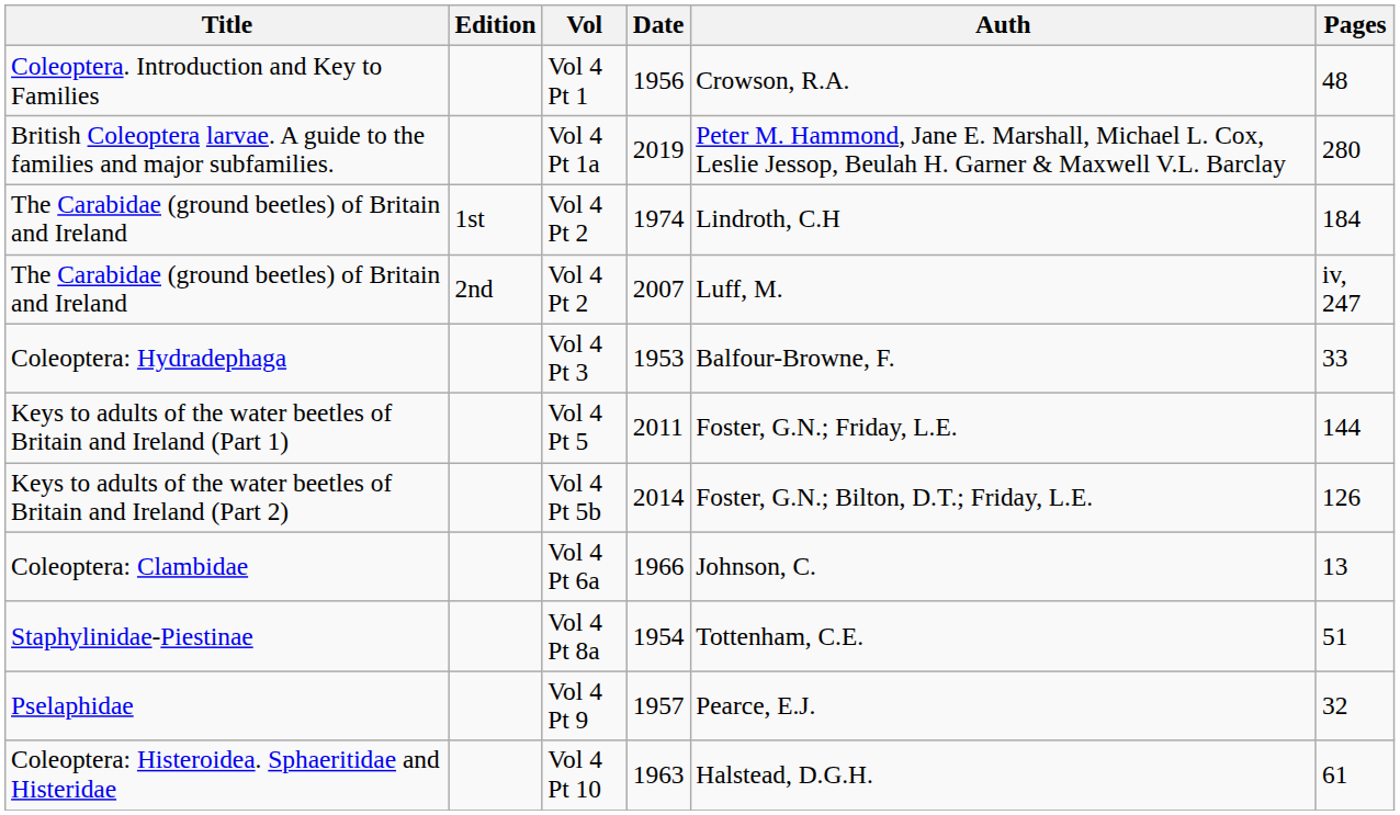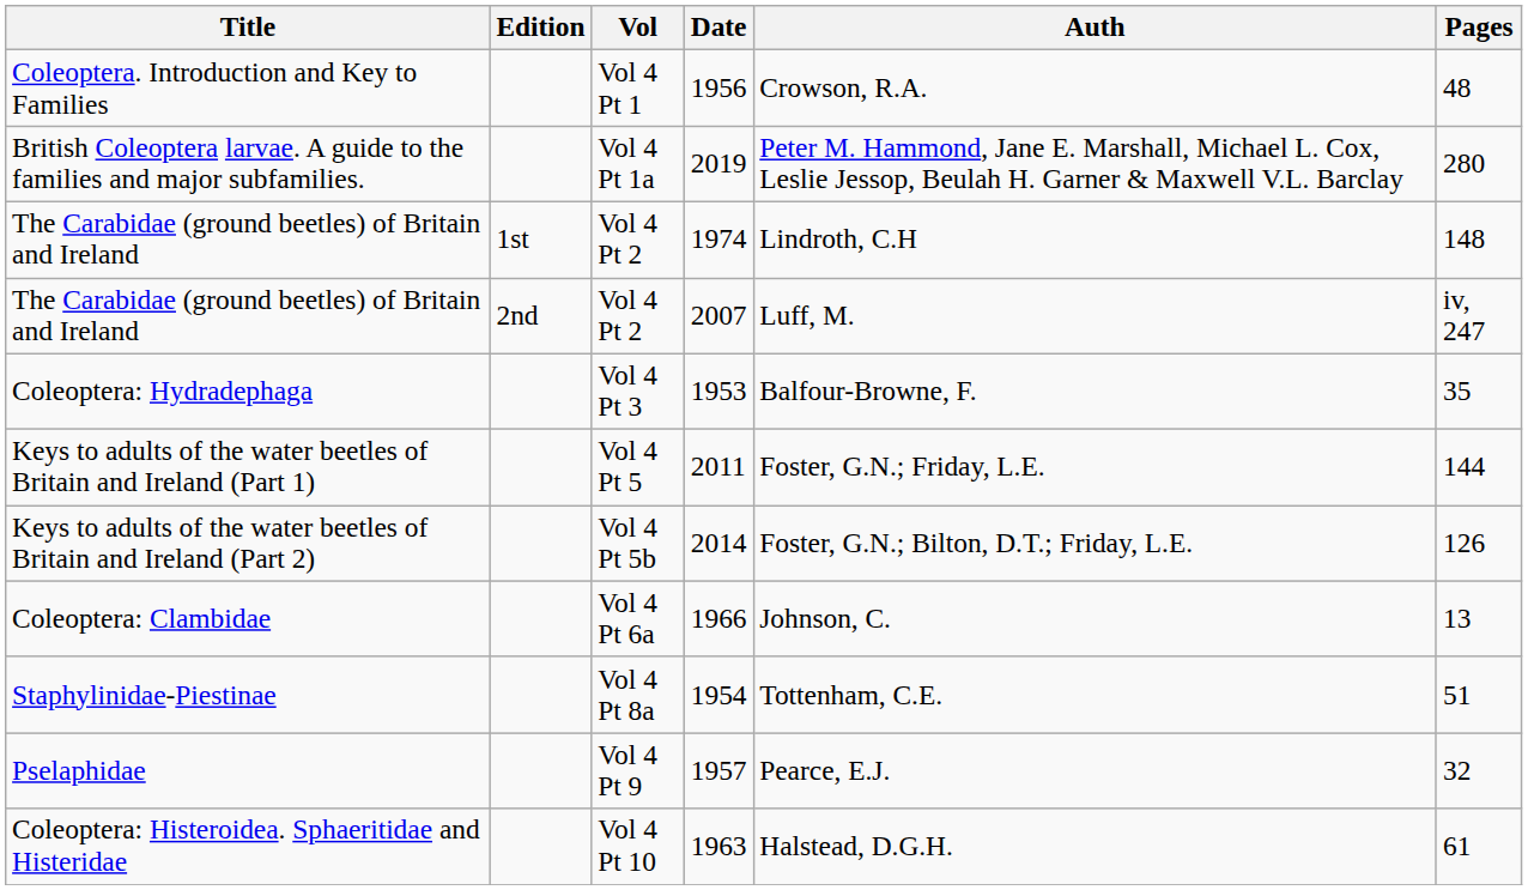The Carabidae (ground beetles) of Britain and Ireland / 1974 | Pages: 184 -> 148
Coleoptera: Hydradephaga | Pages: 33 -> 35
